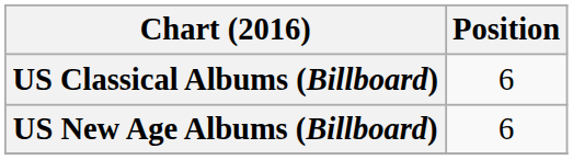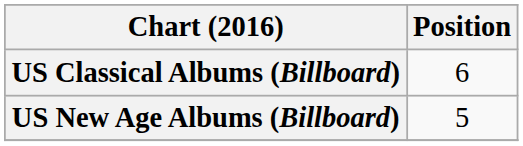US New Age Albums (Billboard) | Position: 6 -> 5
